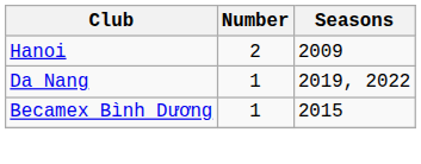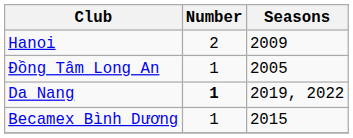+ row: Đồng Tâm Long An | 1 | 2005
Da Nang | Number: normal -> bold
